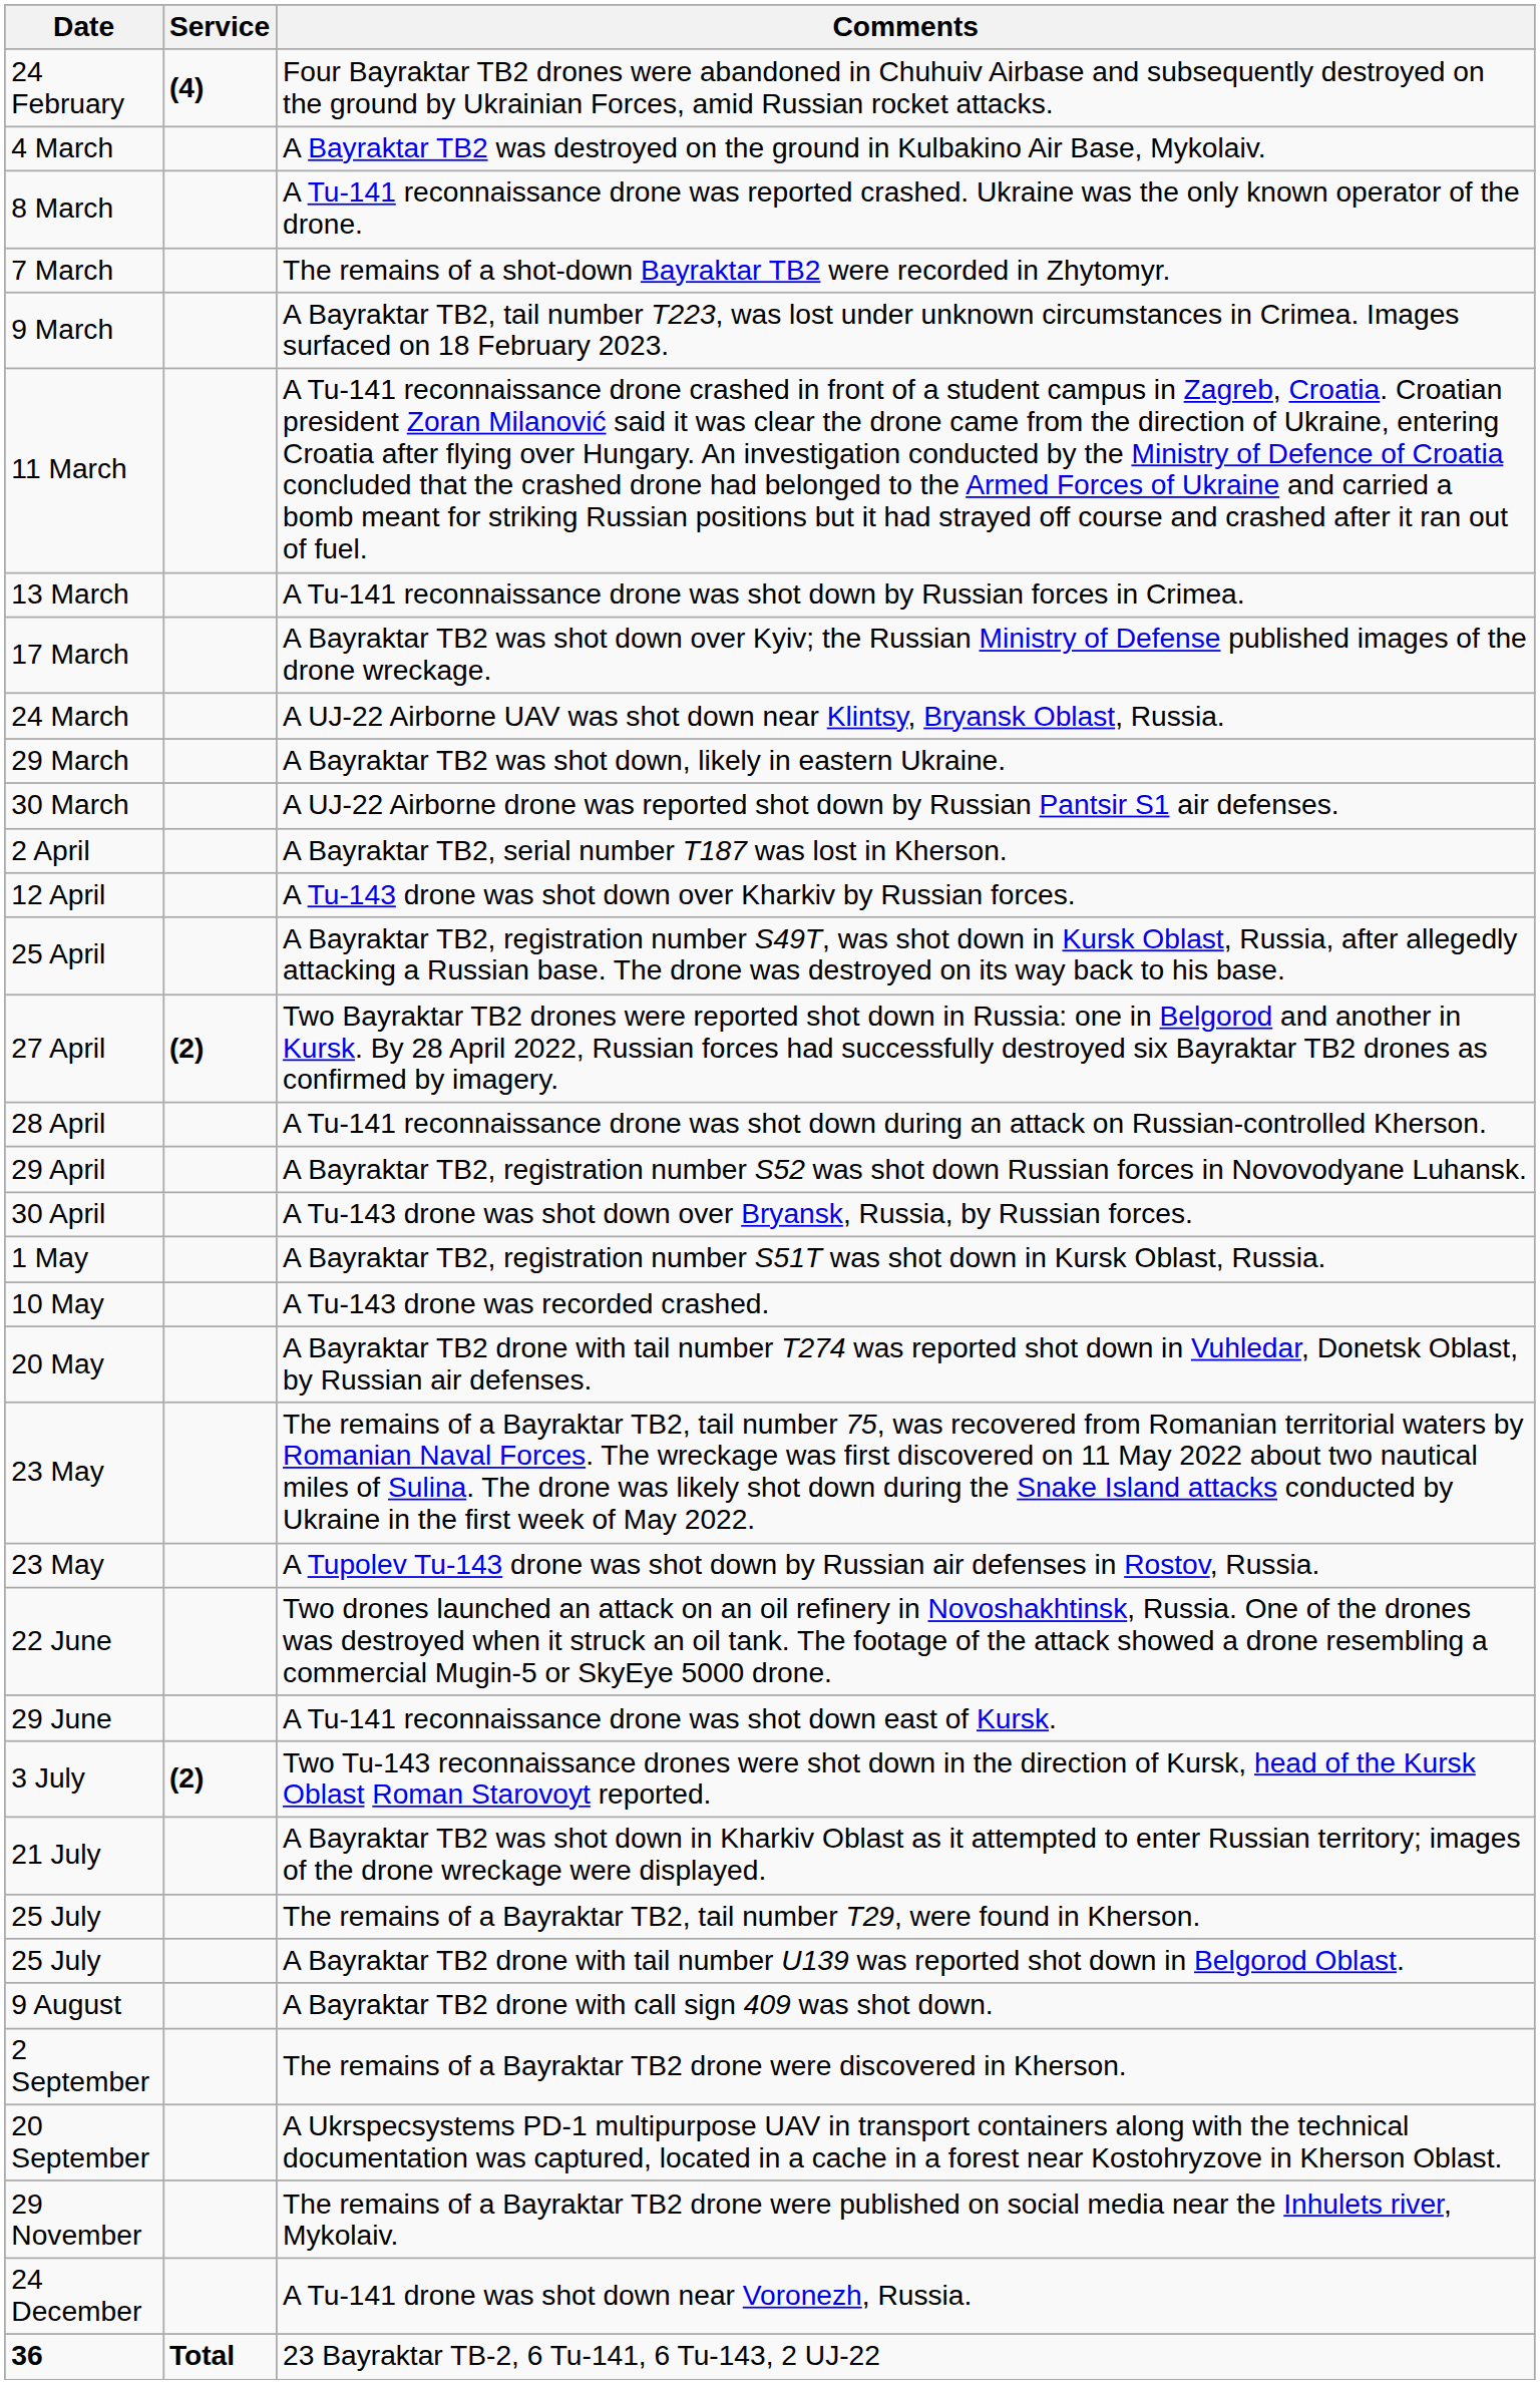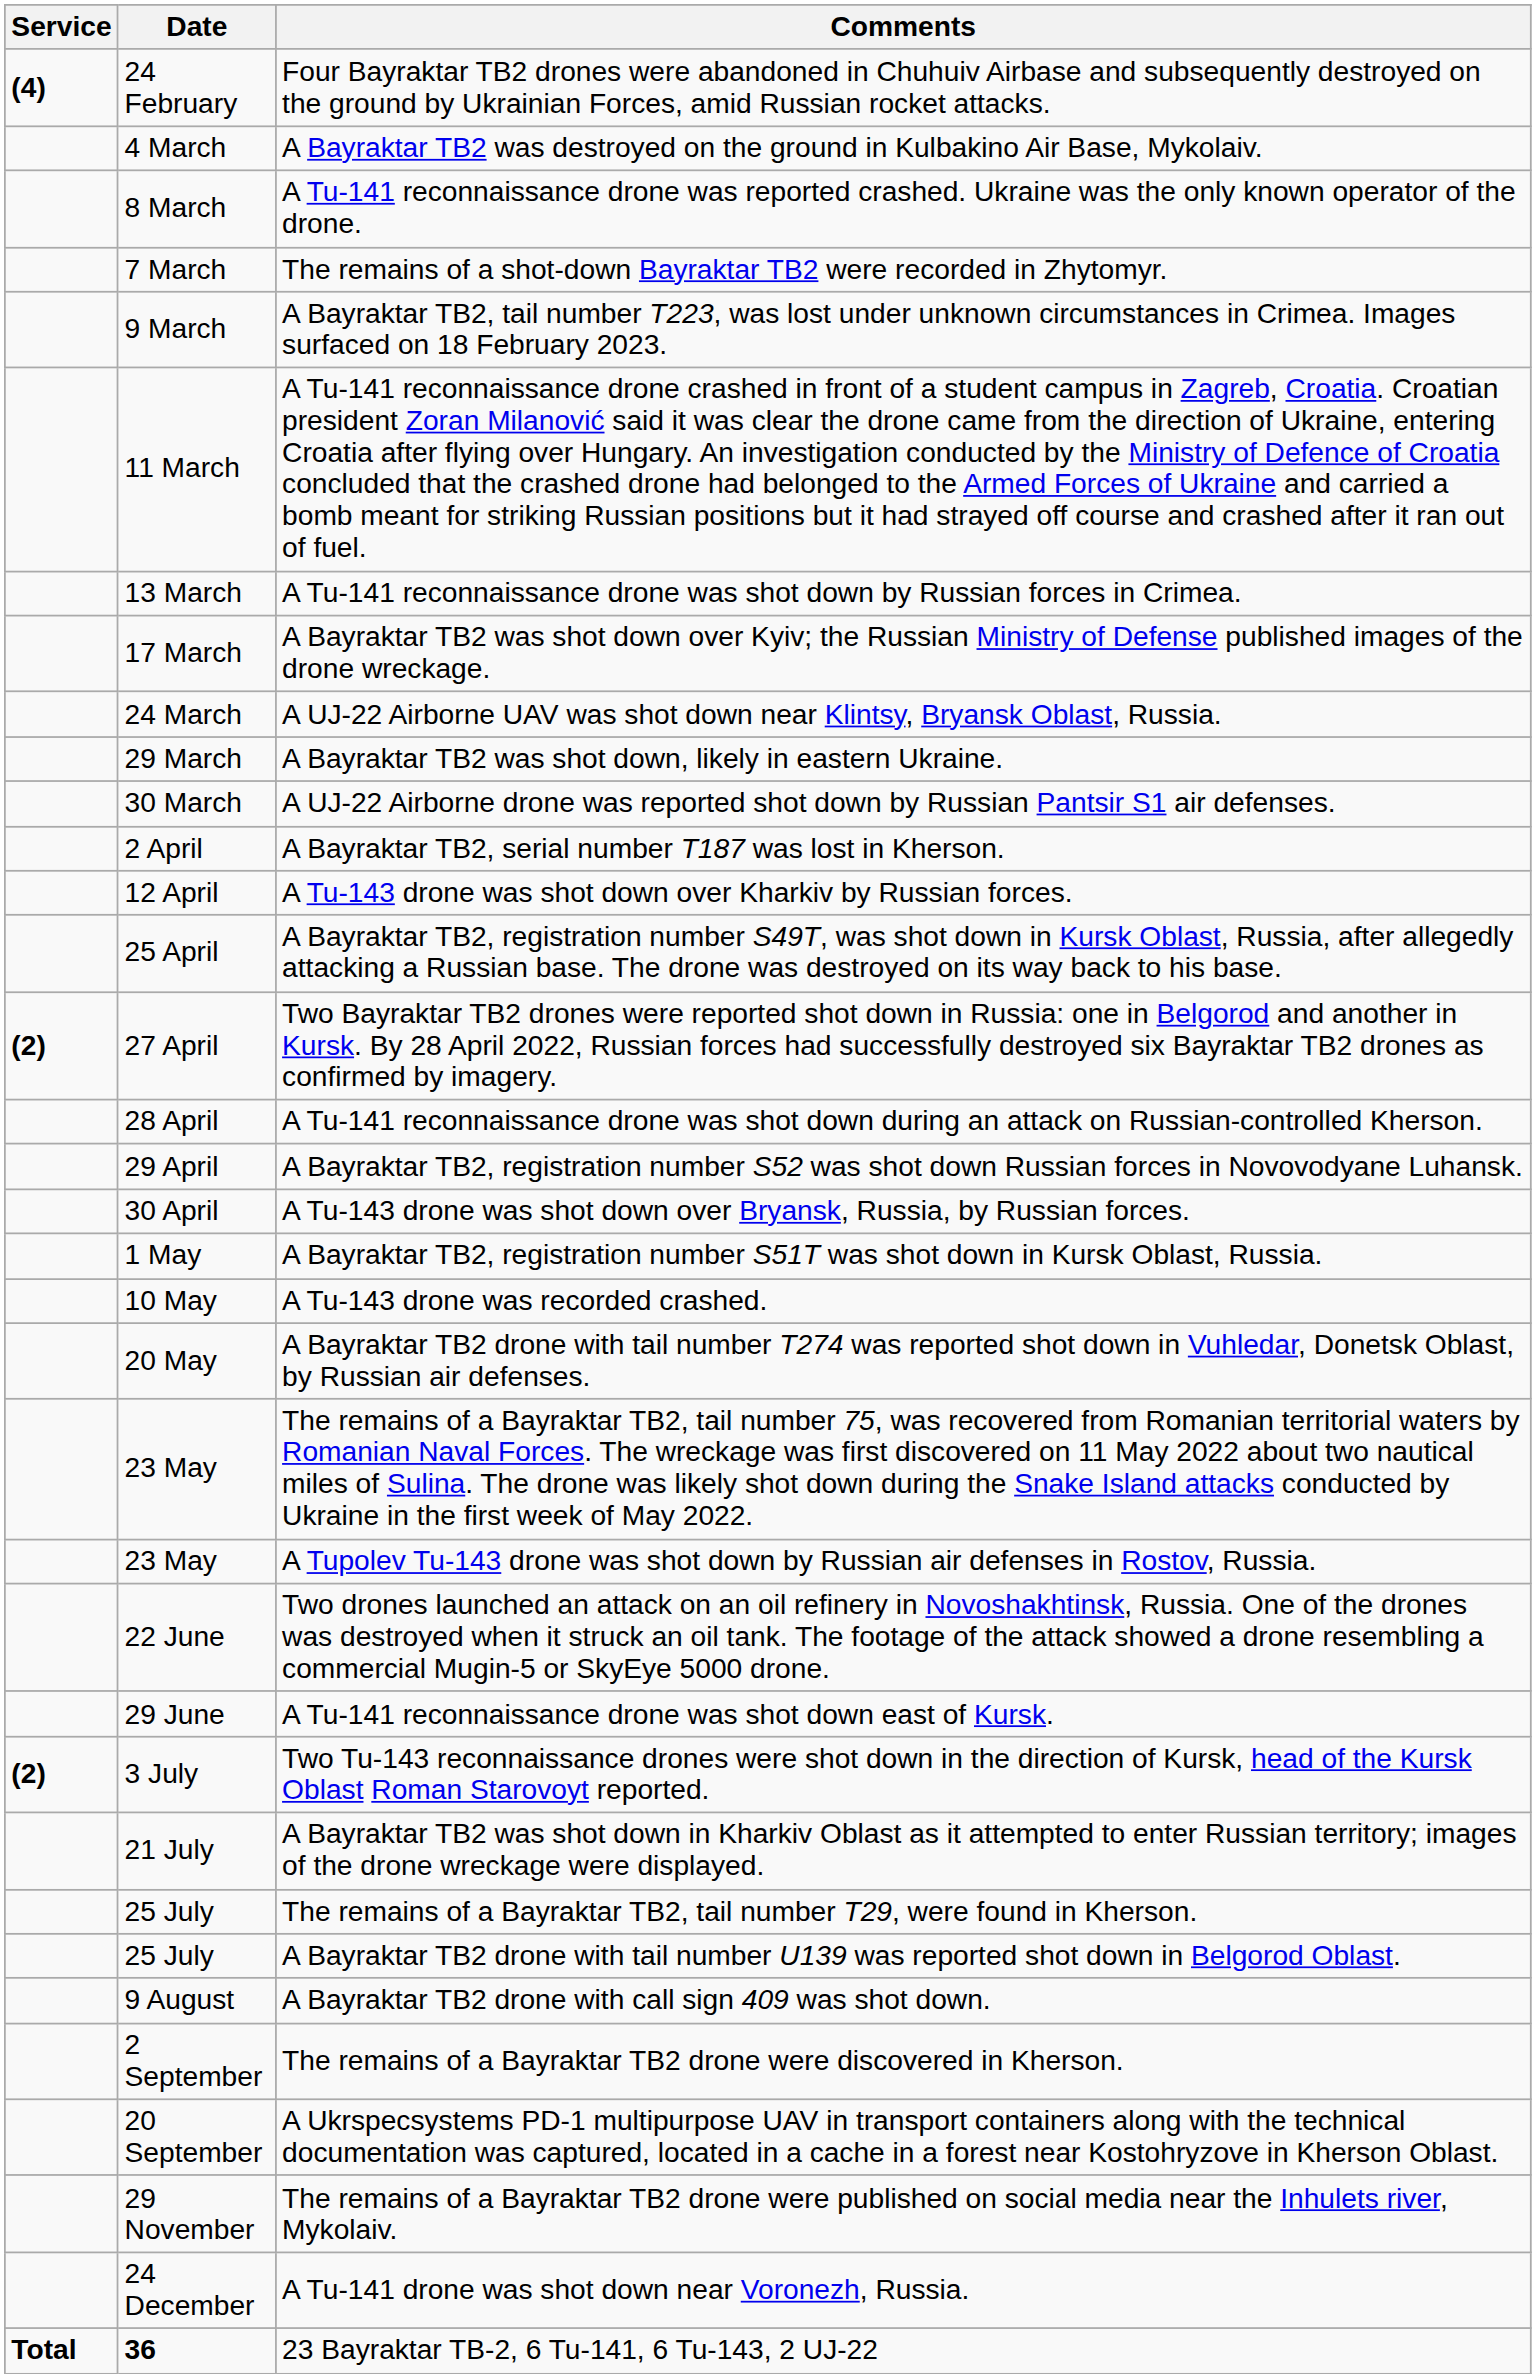columns swapped: Service <-> Date
